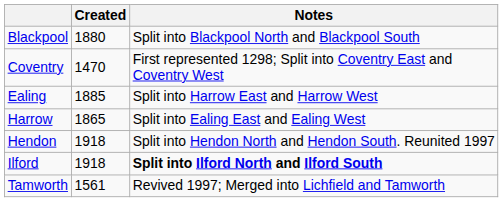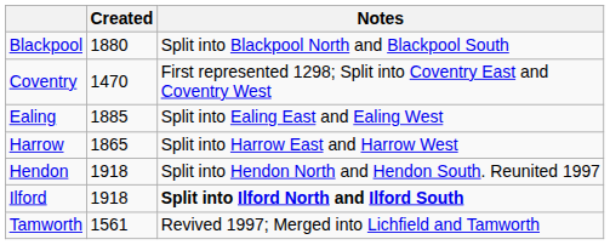Ealing | Notes: Split into Harrow East and Harrow West -> Split into Ealing East and Ealing West
Harrow | Notes: Split into Ealing East and Ealing West -> Split into Harrow East and Harrow West
